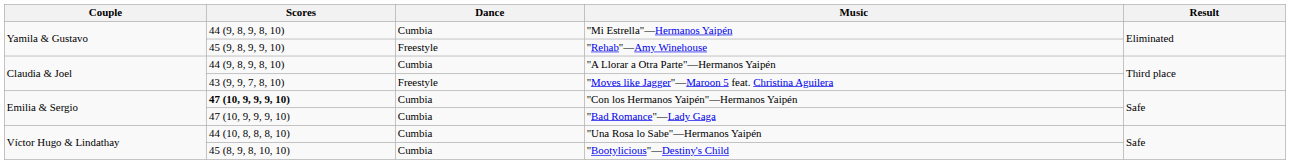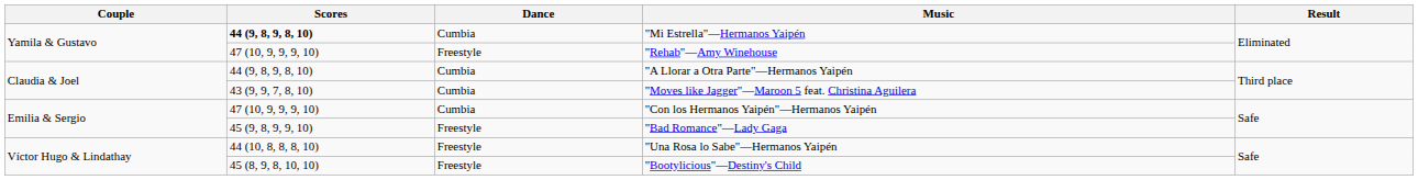"Mi Estrella"—Hermanos Yaipén | Scores: normal -> bold
"Rehab"—Amy Winehouse | Scores: 45 (9, 8, 9, 9, 10) -> 47 (10, 9, 9, 9, 10)
"Moves like Jagger"—Maroon 5 feat. Christina Aguilera | Dance: Freestyle -> Cumbia
"Con los Hermanos Yaipén"—Hermanos Yaipén | Scores: bold -> normal
"Bad Romance"—Lady Gaga | Scores: 47 (10, 9, 9, 9, 10) -> 45 (9, 8, 9, 9, 10)
"Bad Romance"—Lady Gaga | Dance: Cumbia -> Freestyle
"Una Rosa lo Sabe"—Hermanos Yaipén | Dance: Cumbia -> Freestyle
"Bootylicious"—Destiny's Child | Dance: Cumbia -> Freestyle
